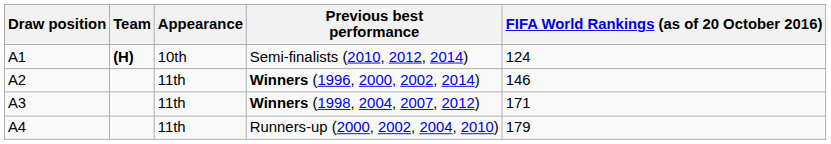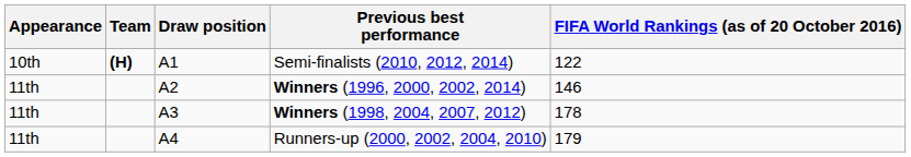columns swapped: Draw position <-> Appearance
Semi-finalists (2010, 2012, 2014) | FIFA World Rankings (as of 20 October 2016): 124 -> 122
Winners (1998, 2004, 2007, 2012) | FIFA World Rankings (as of 20 October 2016): 171 -> 178
